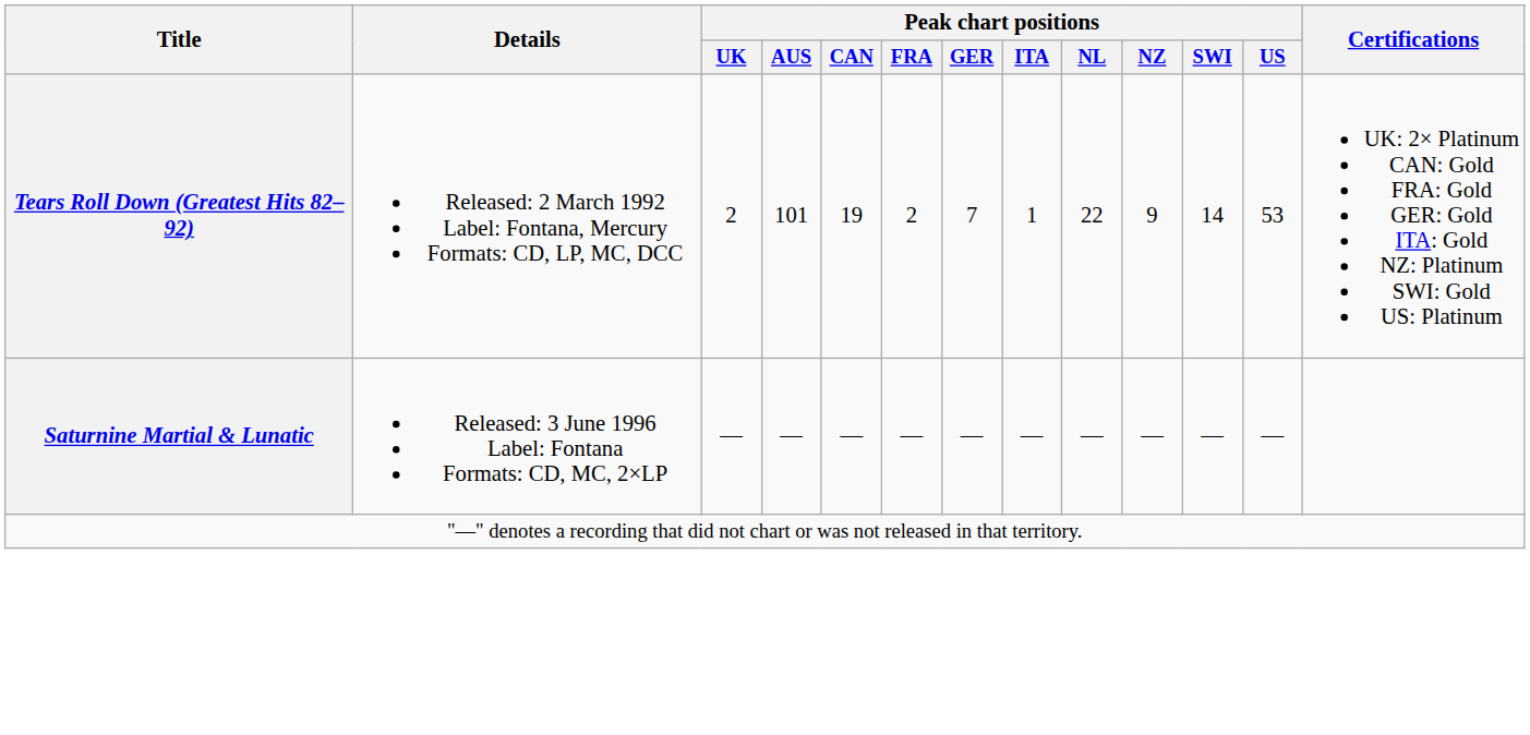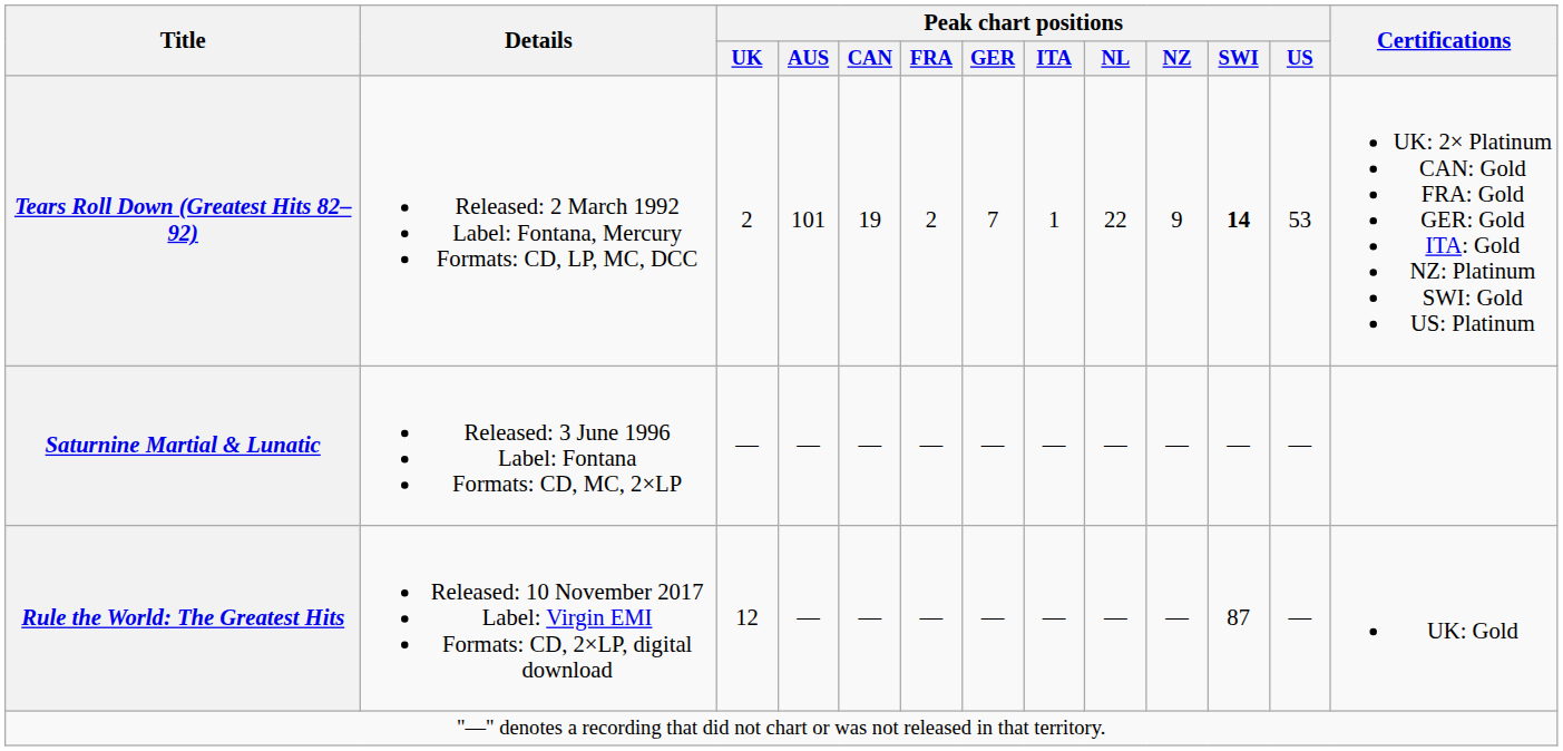Tears Roll Down (Greatest Hits 82–92) | Peak chart positions / SWI: normal -> bold
+ row: Rule the World: The Greatest Hits | Released: 10 November 2017 Label: Virgin EMI Formats: CD, 2×LP, digital download | 12 | — | — | — | — | — | — | — | 87 | — | UK: Gold
